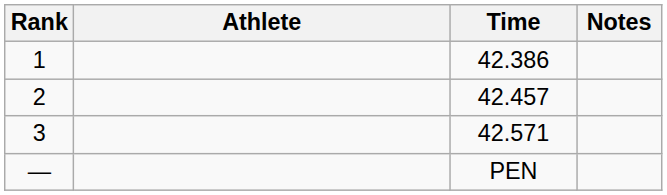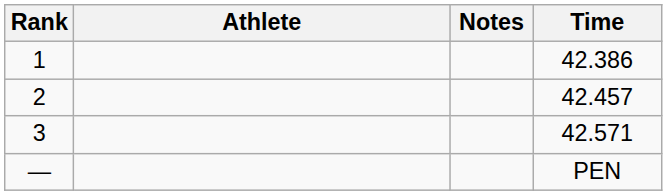columns swapped: Time <-> Notes
